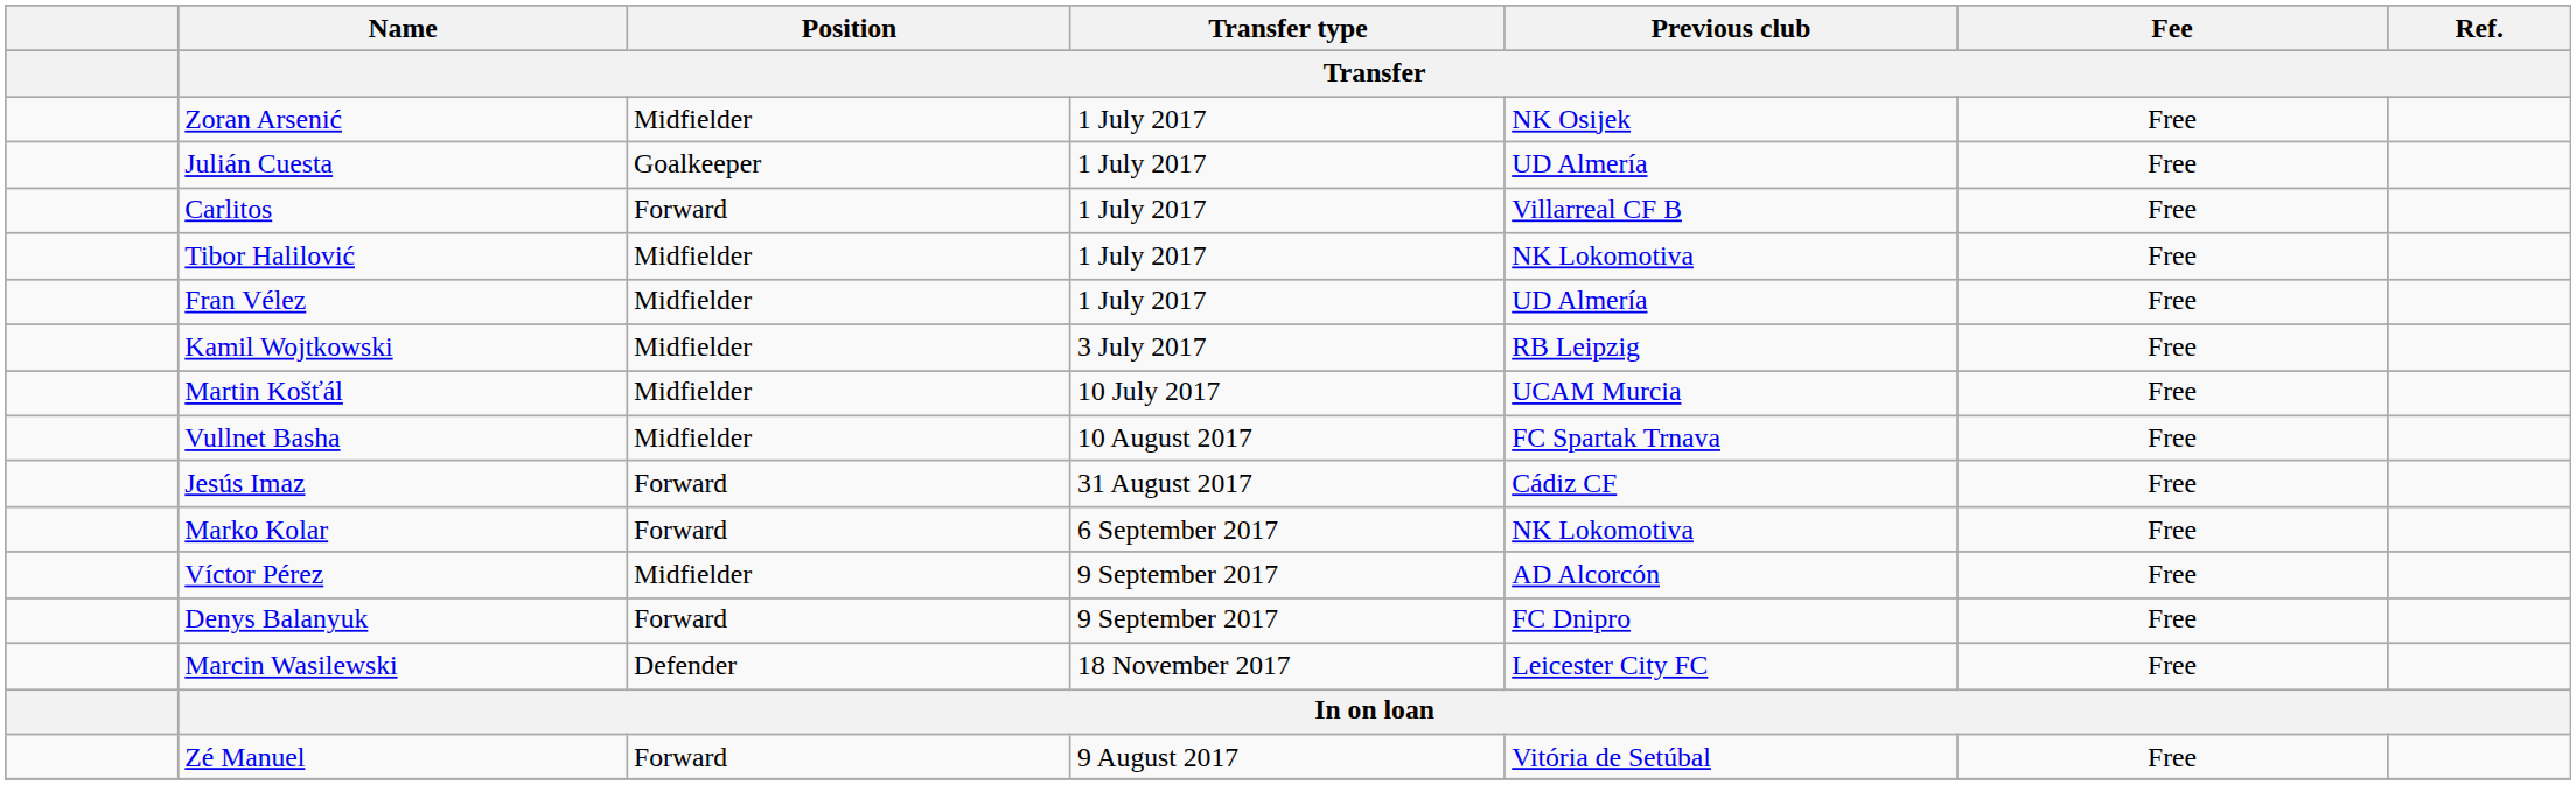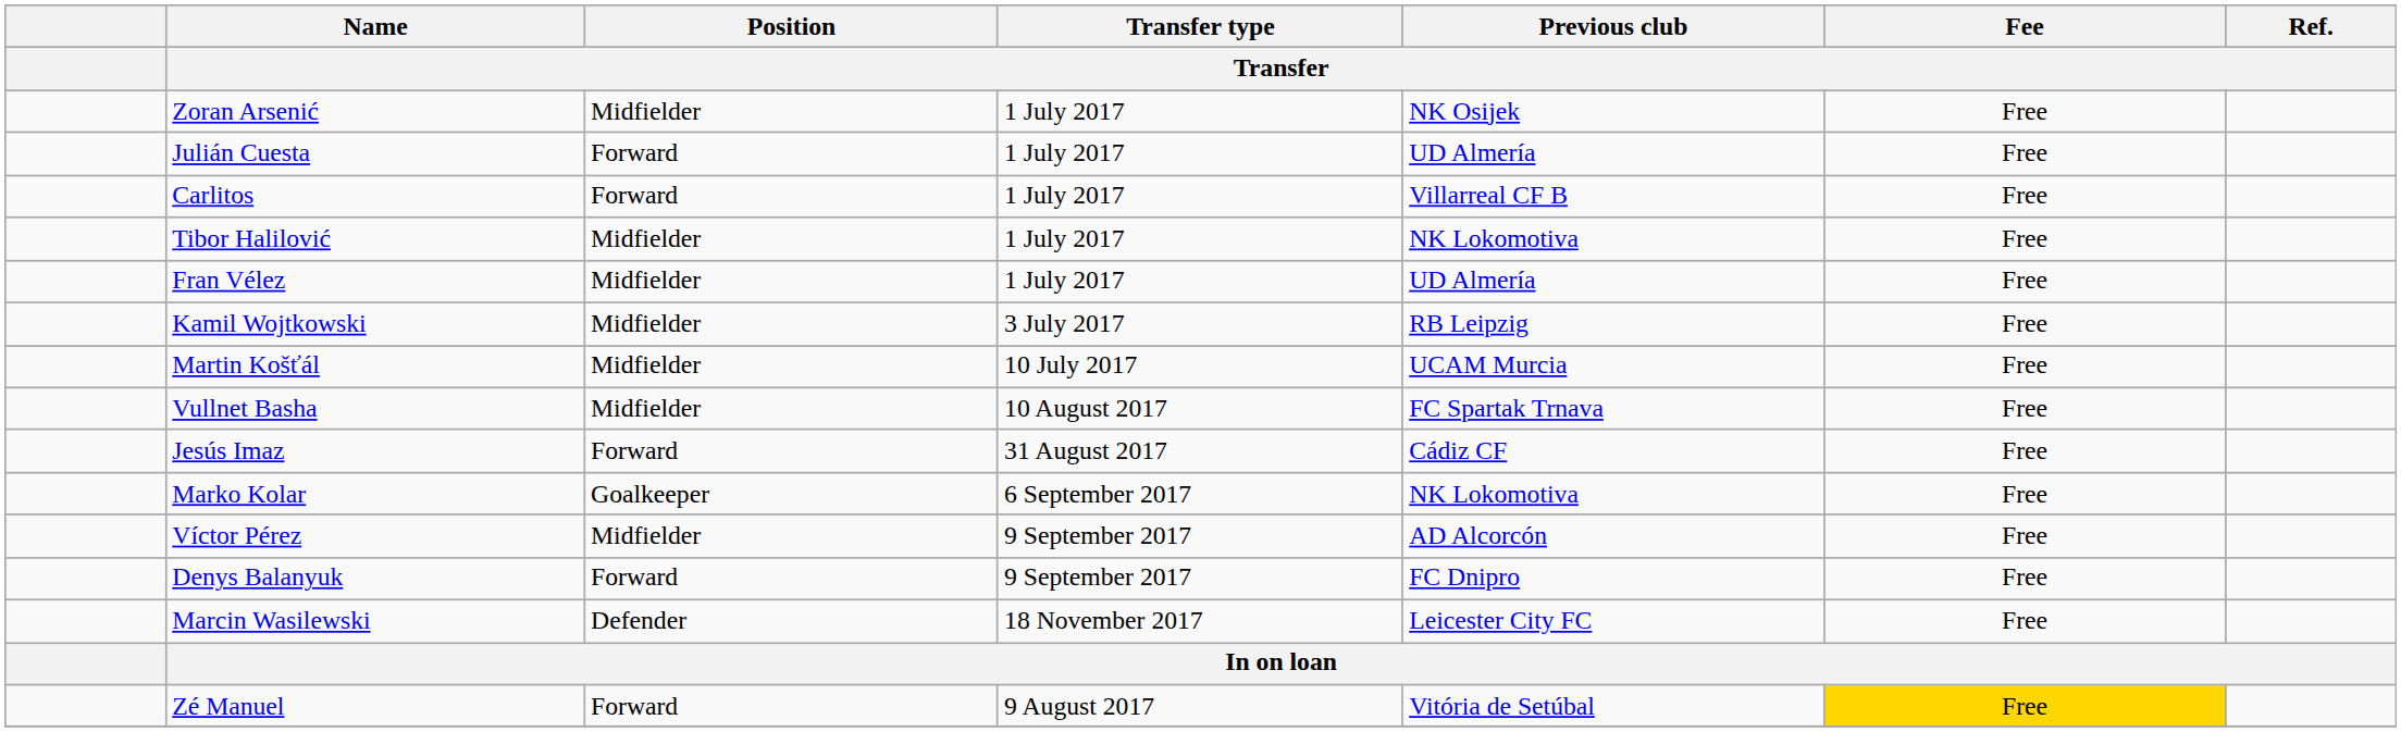Julián Cuesta | Position / Transfer: Goalkeeper -> Forward
Marko Kolar | Position / Transfer: Forward -> Goalkeeper
Zé Manuel | Fee / Transfer: no background -> gold background
